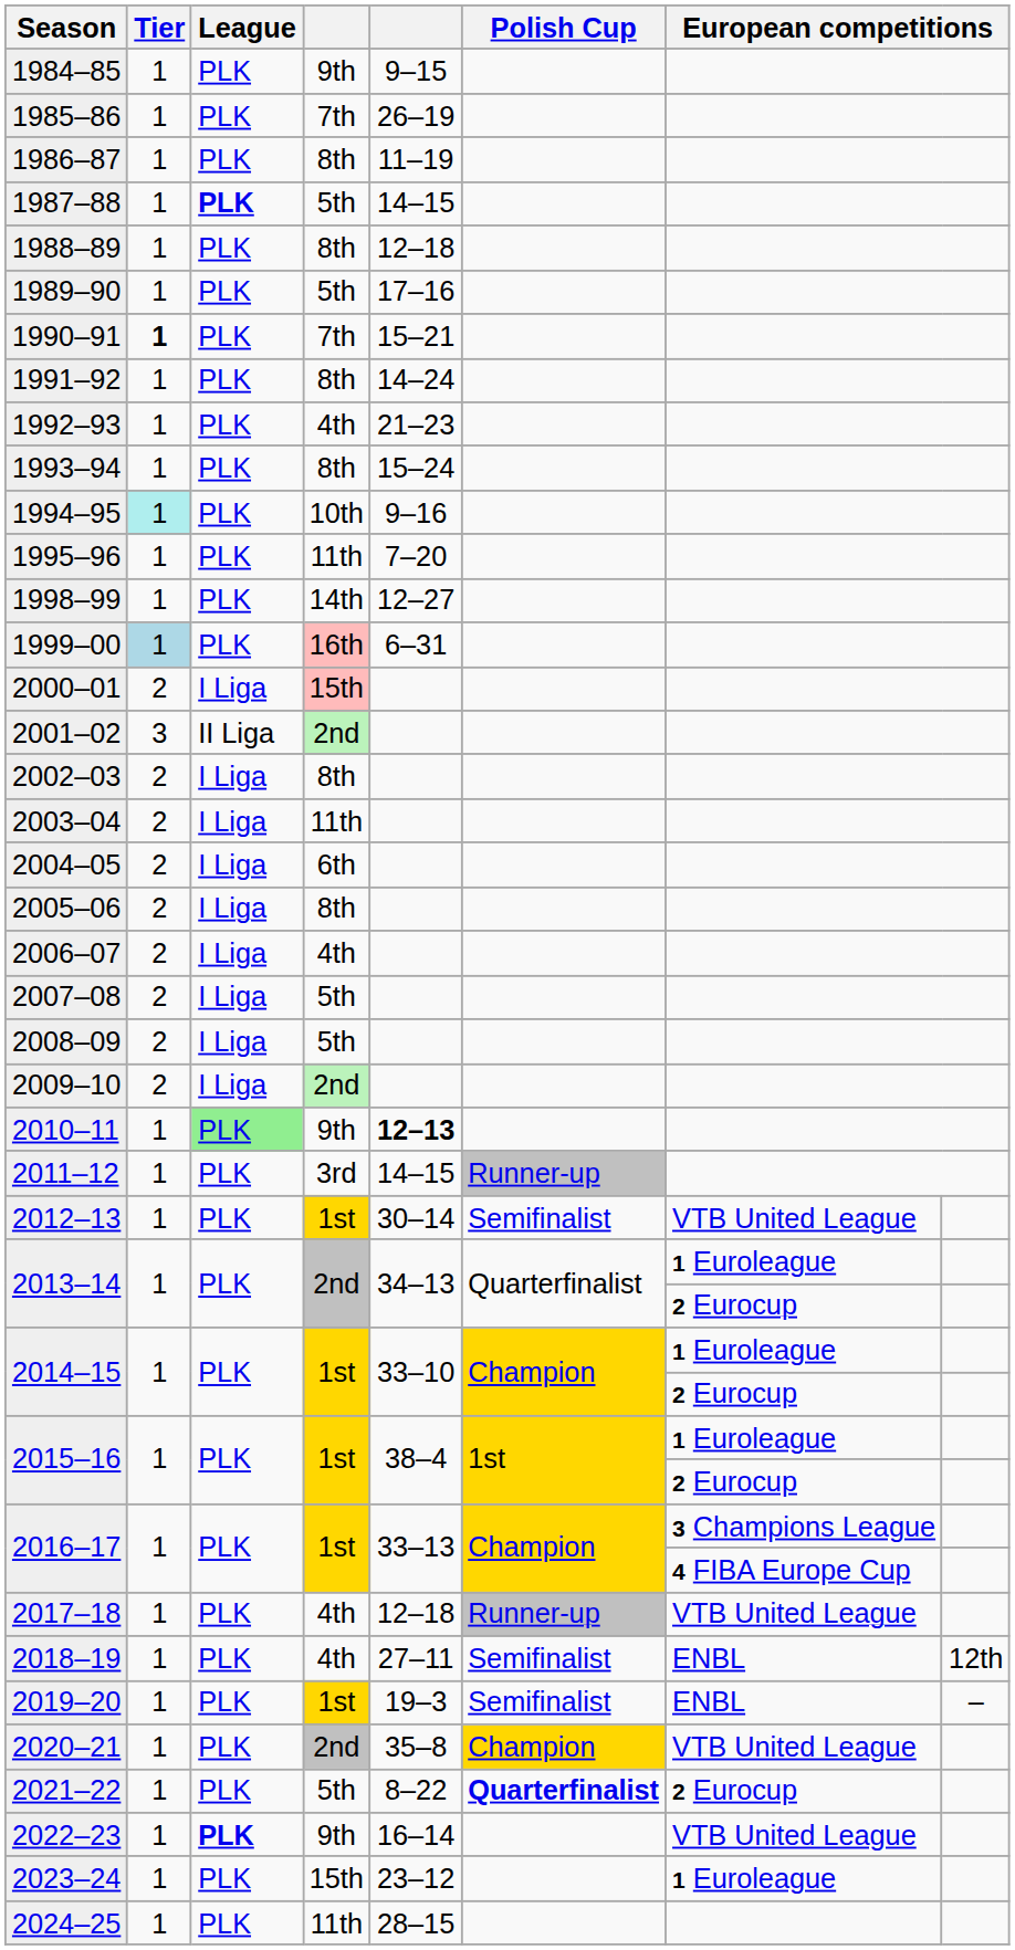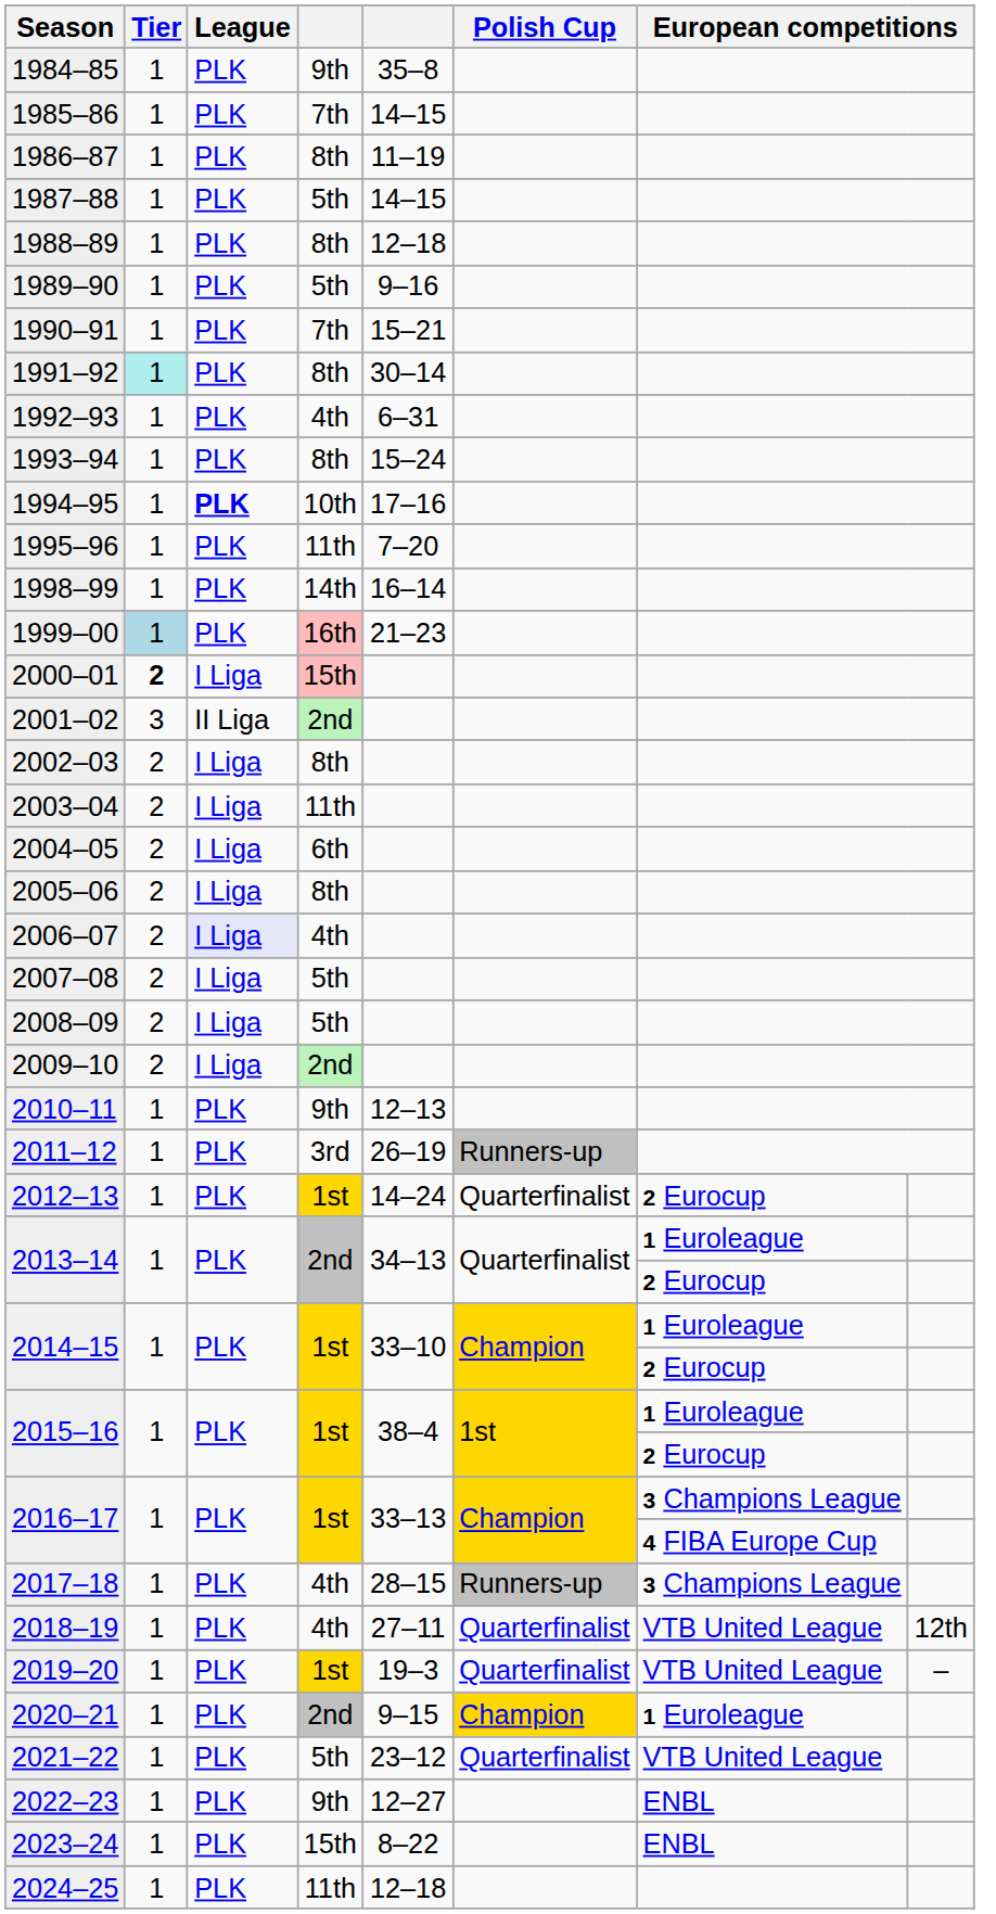1984–85 | column 5: 9–15 -> 35–8
1985–86 | column 5: 26–19 -> 14–15
1987–88 | League: bold -> normal
1989–90 | column 5: 17–16 -> 9–16
1990–91 | Tier: bold -> normal
1991–92 | Tier: no background -> paleturquoise background
1991–92 | column 5: 14–24 -> 30–14
1992–93 | column 5: 21–23 -> 6–31
1994–95 | Tier: paleturquoise background -> no background
1994–95 | League: normal -> bold
1994–95 | column 5: 9–16 -> 17–16
1998–99 | column 5: 12–27 -> 16–14
1999–00 | column 5: 6–31 -> 21–23
2000–01 | Tier: normal -> bold
2006–07 | League: no background -> lavender background
2010–11 | League: lightgreen background -> no background
2010–11 | column 5: bold -> normal
2011–12 | column 5: 14–15 -> 26–19
2011–12 | Polish Cup: Runner-up -> Runners-up
2012–13 | column 5: 30–14 -> 14–24
2012–13 | Polish Cup: Semifinalist -> Quarterfinalist
2012–13 | column 7: VTB United League -> 2 Eurocup
2017–18 | column 5: 12–18 -> 28–15
2017–18 | Polish Cup: Runner-up -> Runners-up
2017–18 | column 7: VTB United League -> 3 Champions League
2018–19 | Polish Cup: Semifinalist -> Quarterfinalist
2018–19 | column 7: ENBL -> VTB United League
2019–20 | Polish Cup: Semifinalist -> Quarterfinalist
2019–20 | column 7: ENBL -> VTB United League
2020–21 | column 5: 35–8 -> 9–15
2020–21 | column 7: VTB United League -> 1 Euroleague
2021–22 | column 5: 8–22 -> 23–12
2021–22 | Polish Cup: bold -> normal
2021–22 | column 7: 2 Eurocup -> VTB United League
2022–23 | League: bold -> normal
2022–23 | column 5: 16–14 -> 12–27
2022–23 | column 7: VTB United League -> ENBL
2023–24 | column 5: 23–12 -> 8–22
2023–24 | column 7: 1 Euroleague -> ENBL
2024–25 | column 5: 28–15 -> 12–18
